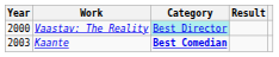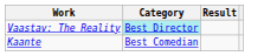- column: Year | 2000 | 2003
Kaante | Category: bold -> normal
